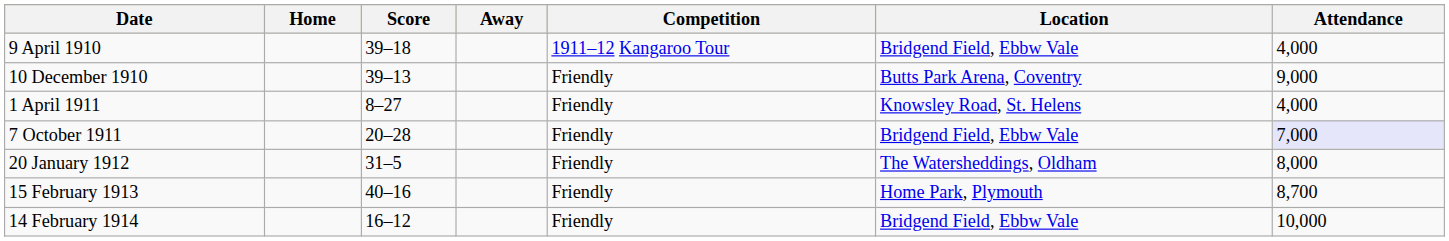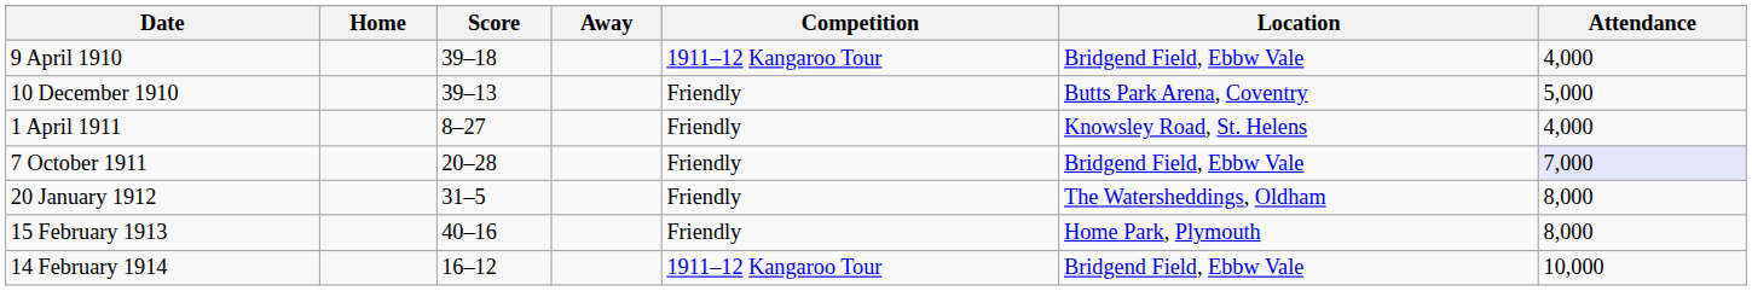10 December 1910 | Attendance: 9,000 -> 5,000
15 February 1913 | Attendance: 8,700 -> 8,000
14 February 1914 | Competition: Friendly -> 1911–12 Kangaroo Tour
